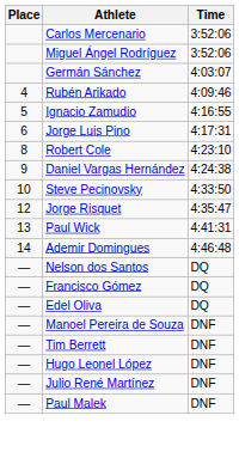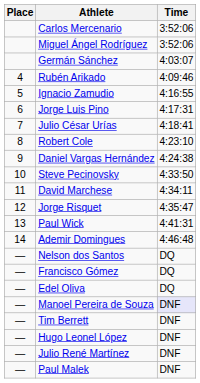+ row: 7 | Julio César Urías | 4:18:41
+ row: 11 | David Marchese | 4:34:11
Manoel Pereira de Souza | Time: no background -> lavender background
